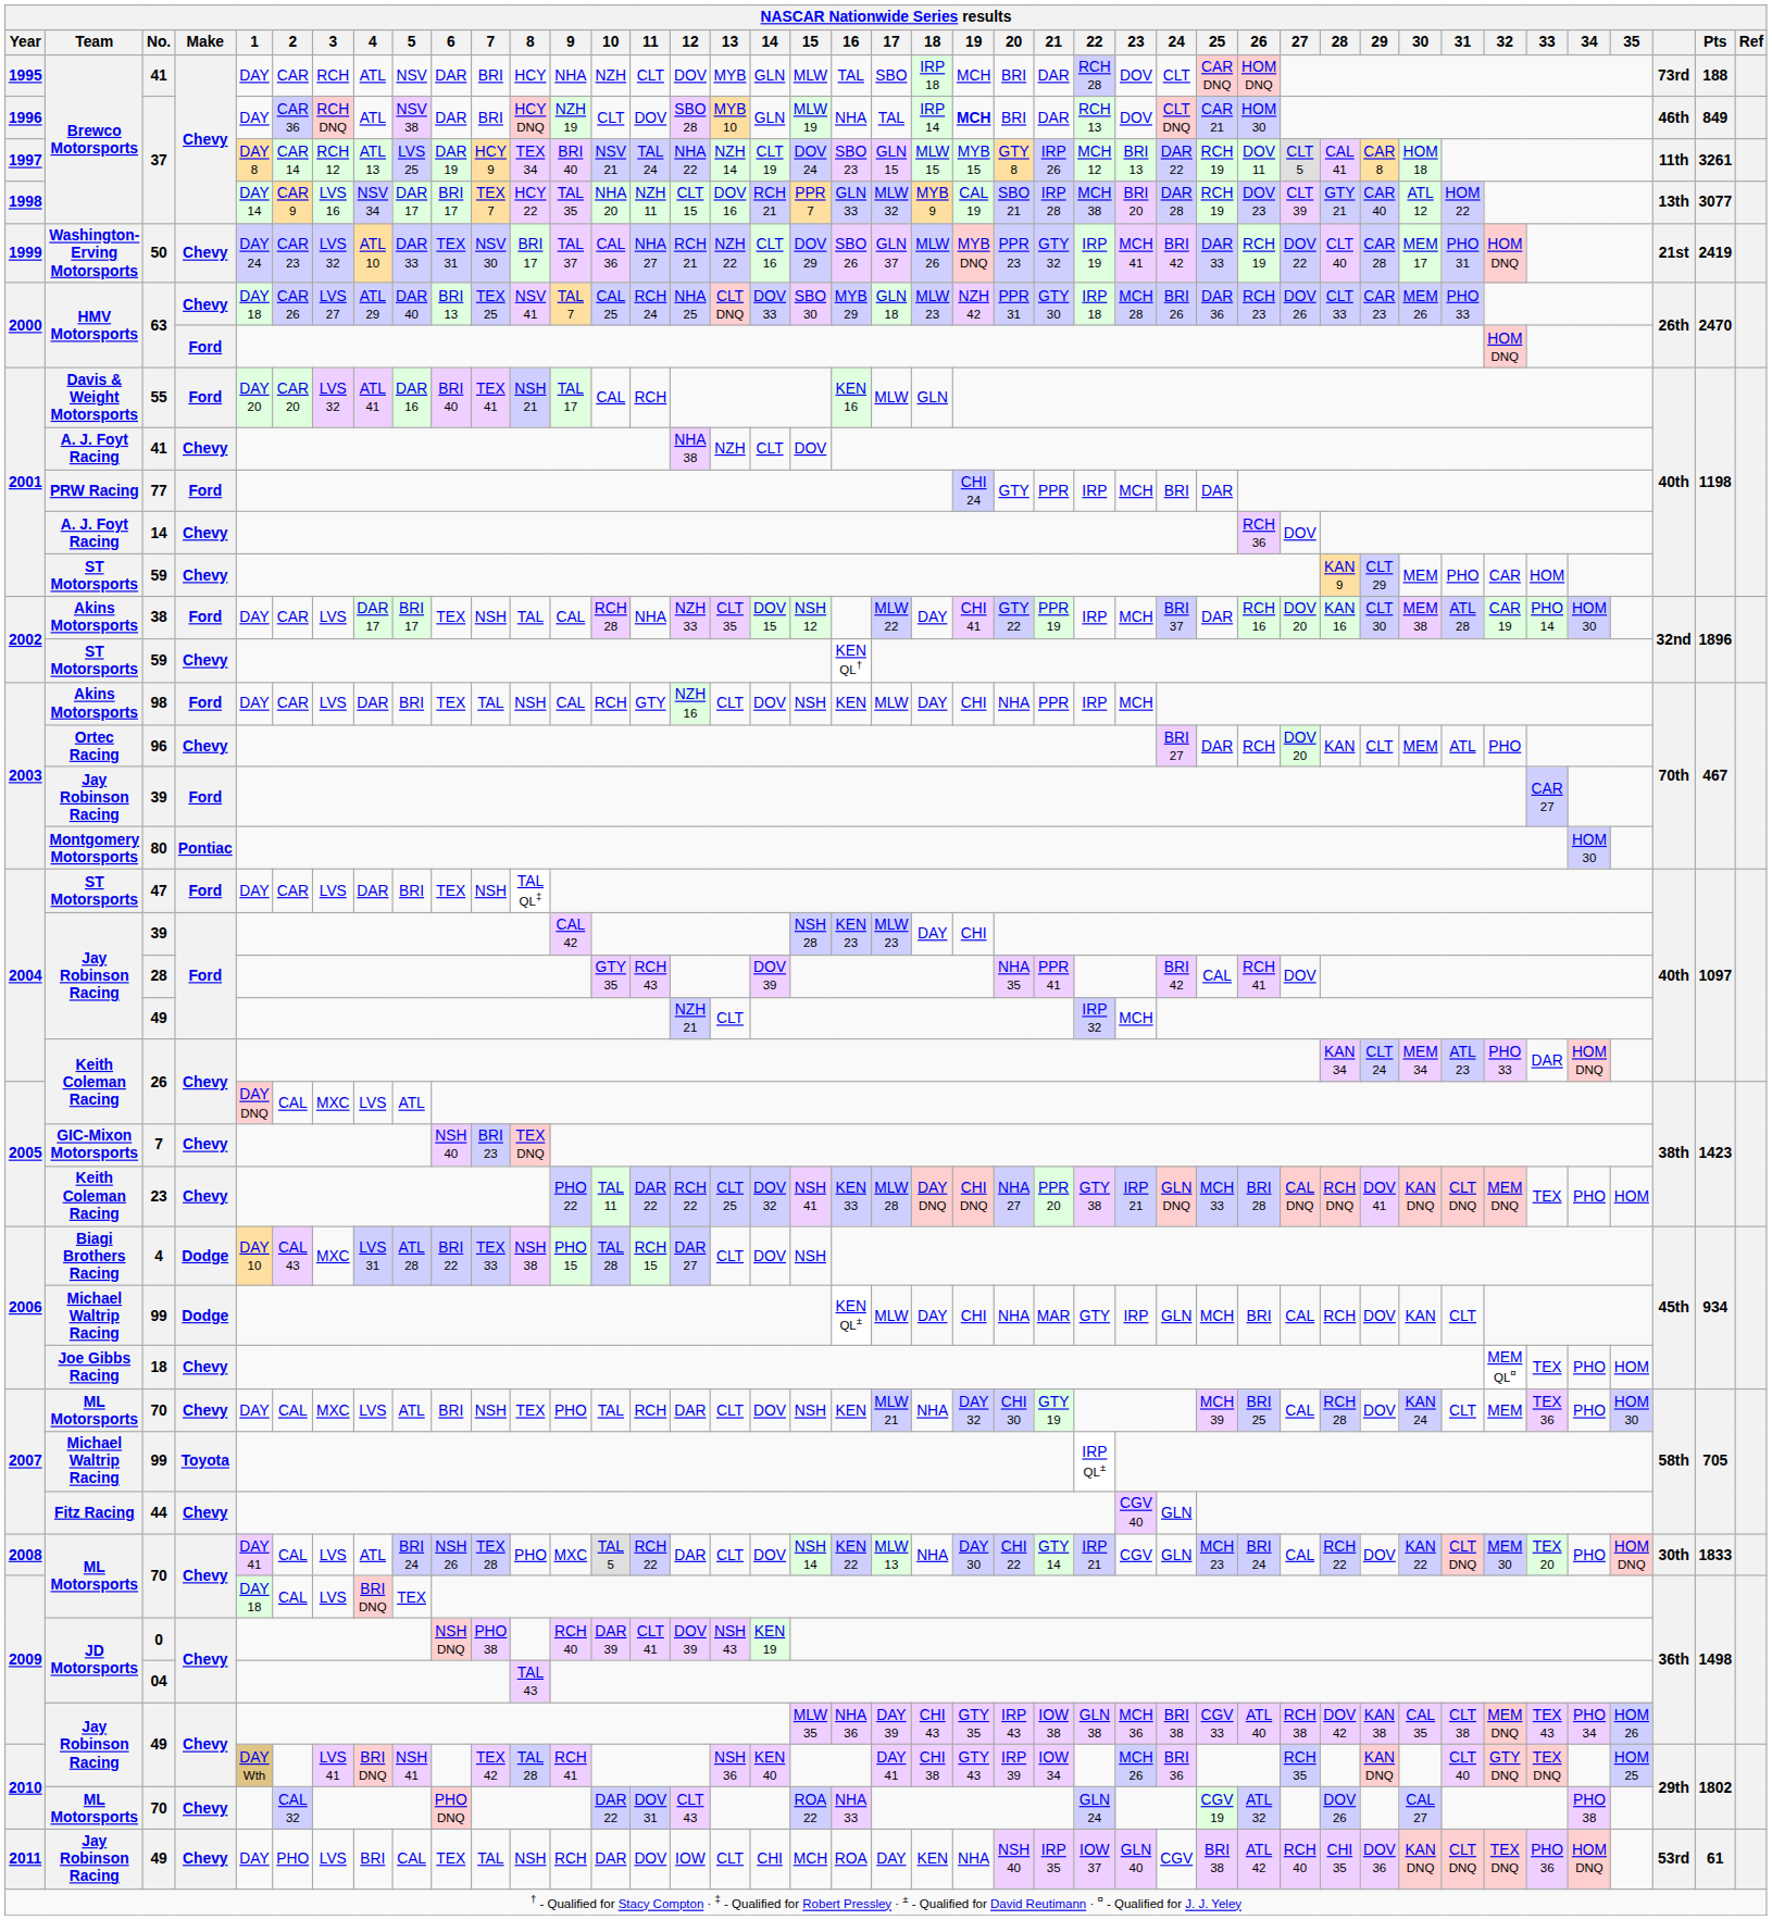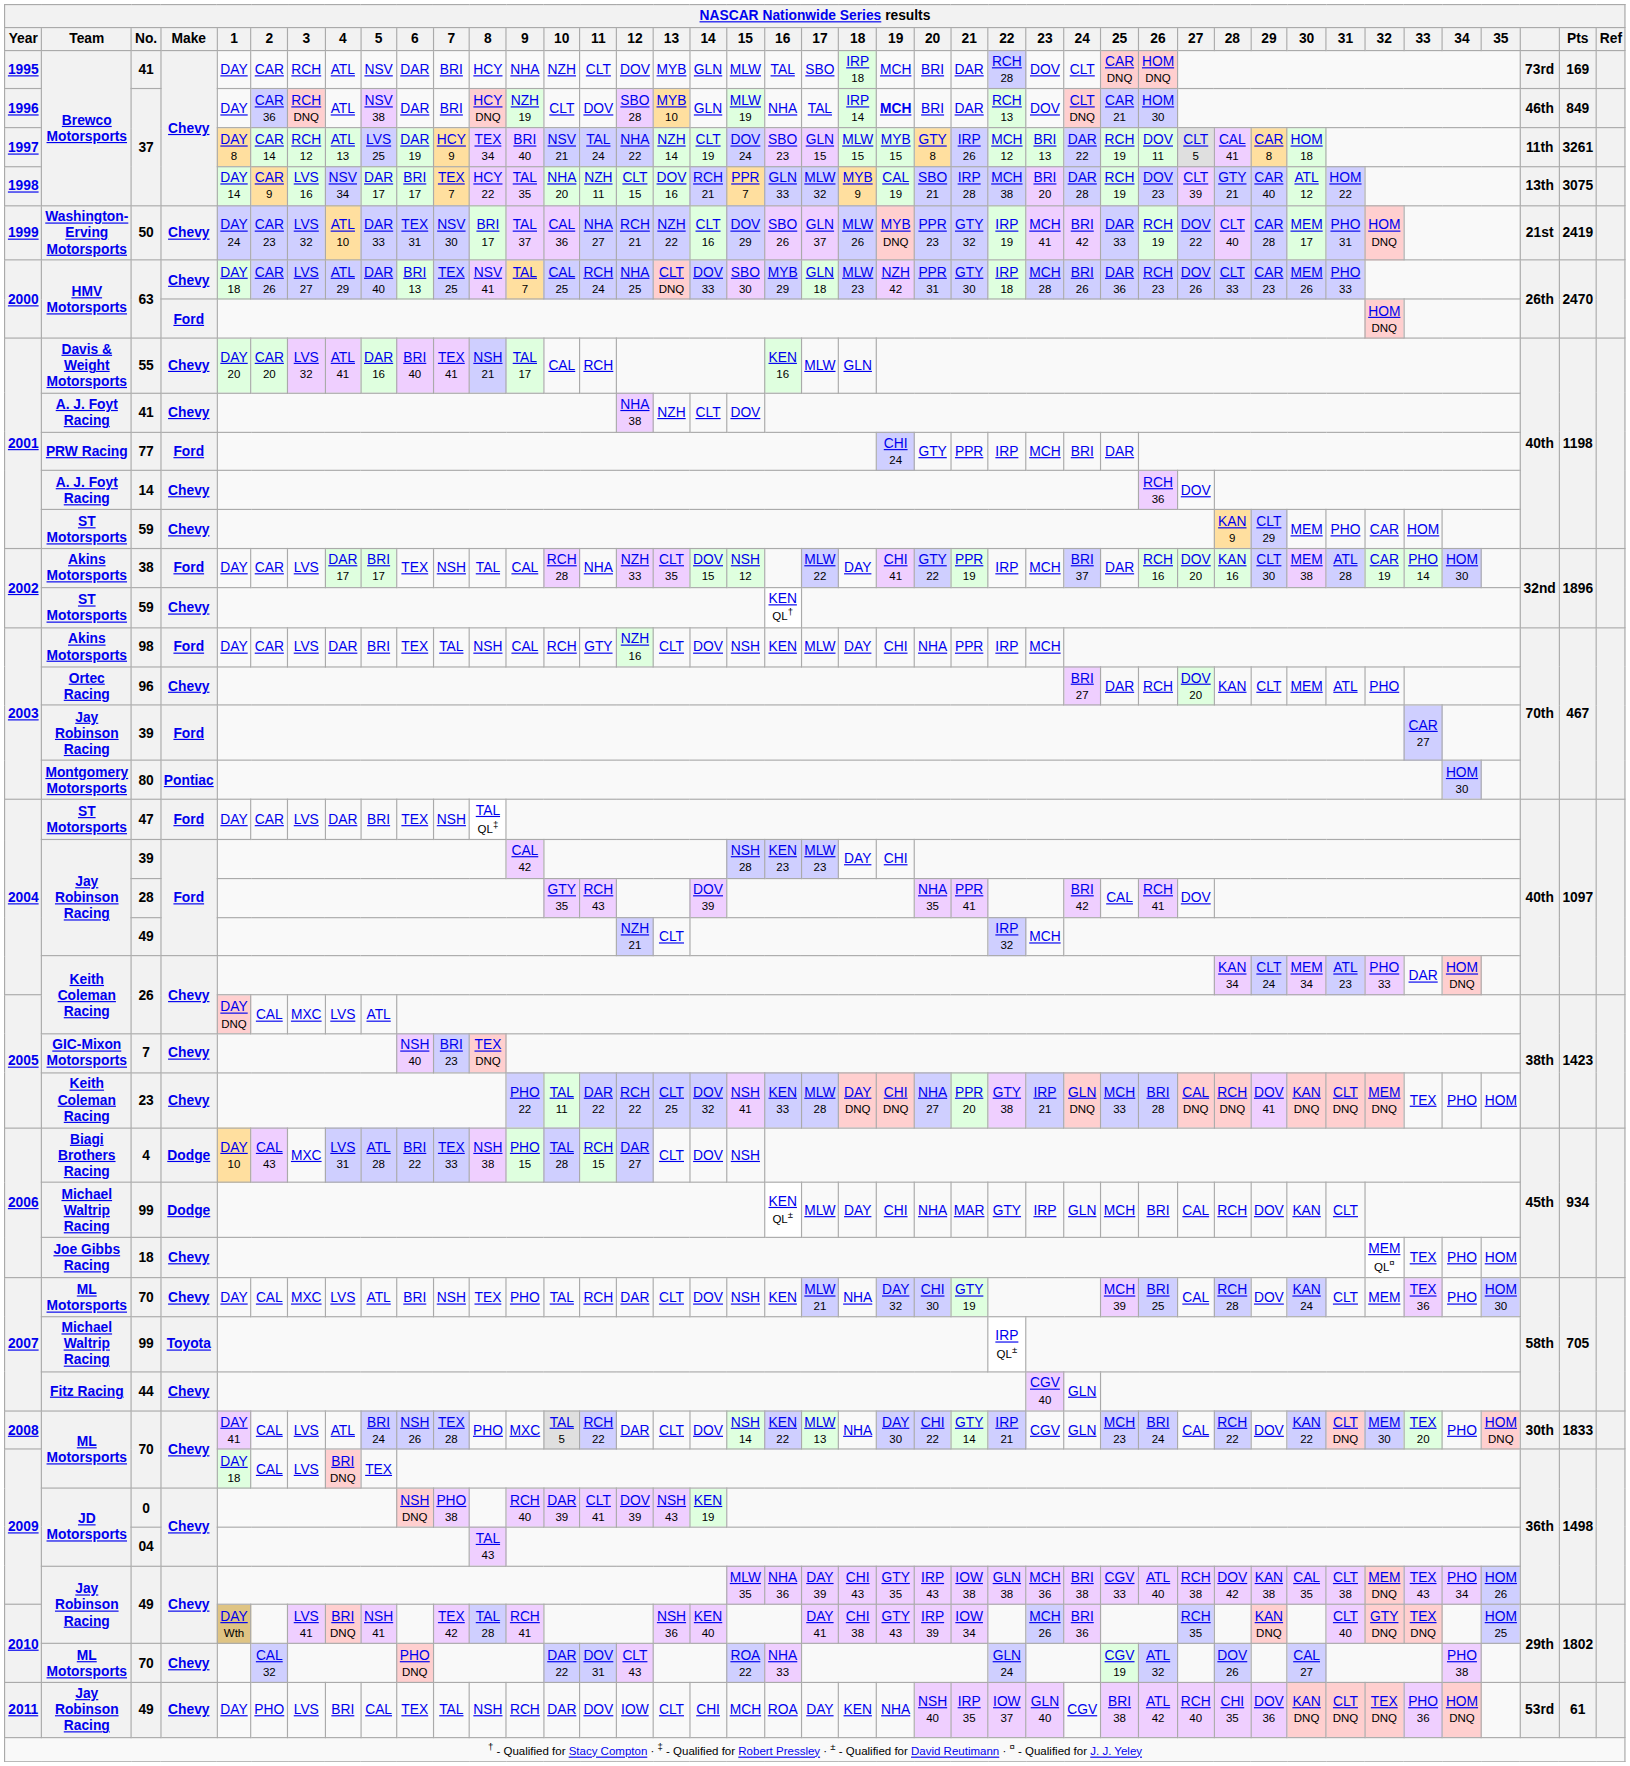1995 / 41 | Pts: 188 -> 169
1998 / 37 | Pts: 3077 -> 3075
55 | Make: Ford -> Chevy
